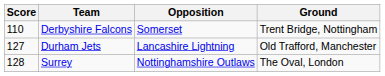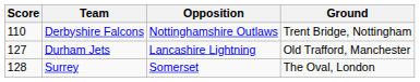Derbyshire Falcons | Opposition: Somerset -> Nottinghamshire Outlaws
Surrey | Opposition: Nottinghamshire Outlaws -> Somerset
